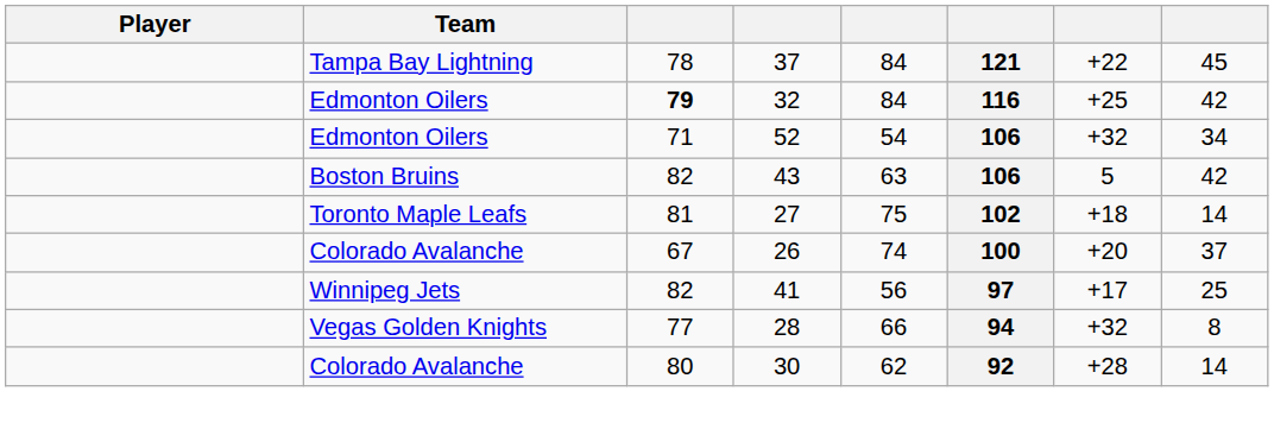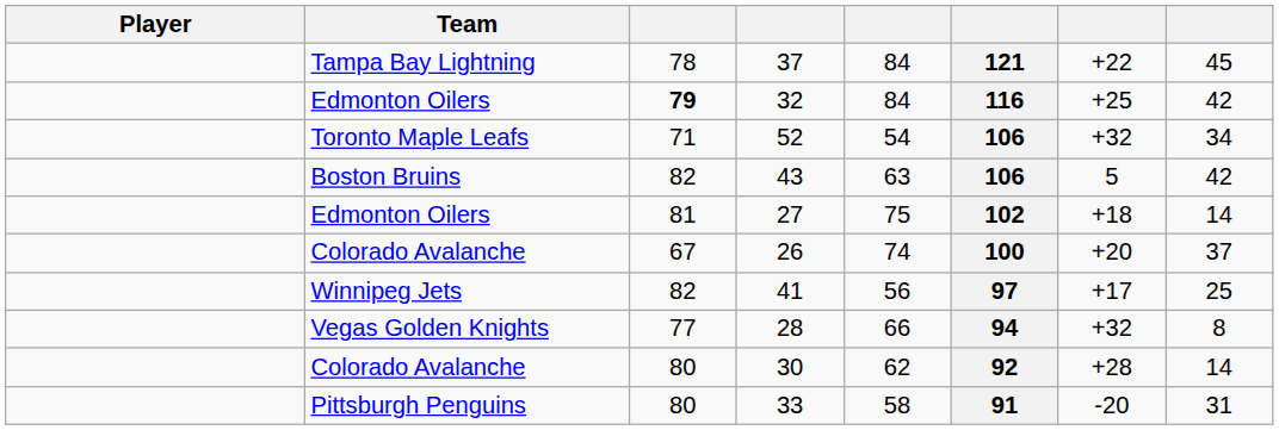52 | Team: Edmonton Oilers -> Toronto Maple Leafs
27 | Team: Toronto Maple Leafs -> Edmonton Oilers
+ row: Pittsburgh Penguins | 80 | 33 | 58 | 91 | -20 | 31
